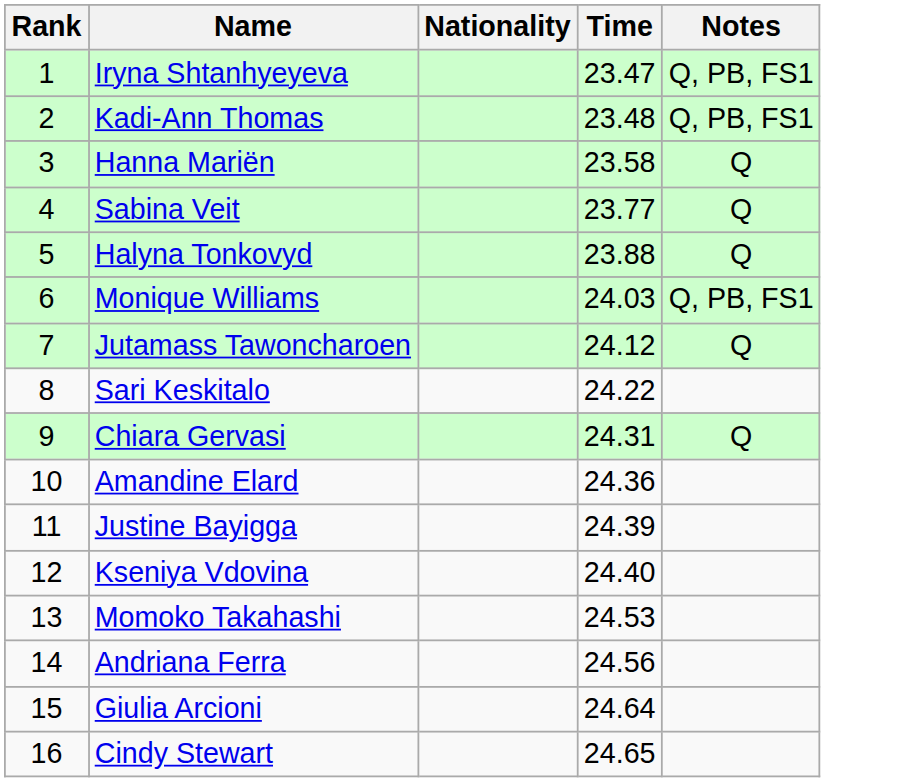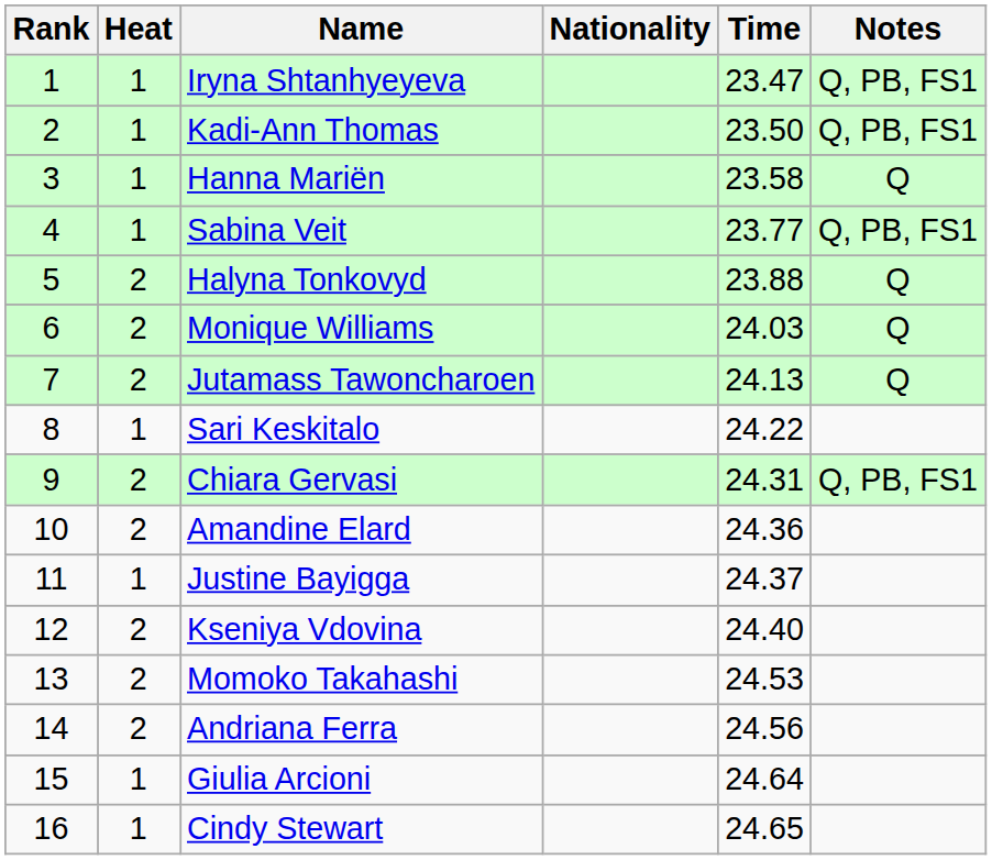+ column: Heat | 1 | 1 | 1 | 1 | 2 | 2 | 2 | 1 | 2 | 2 | 1 | 2 | 2 | 2 | 1 | 1
Kadi-Ann Thomas | Time: 23.48 -> 23.50
Sabina Veit | Notes: Q -> Q, PB, FS1
Monique Williams | Notes: Q, PB, FS1 -> Q
Jutamass Tawoncharoen | Time: 24.12 -> 24.13
Chiara Gervasi | Notes: Q -> Q, PB, FS1
Justine Bayigga | Time: 24.39 -> 24.37
